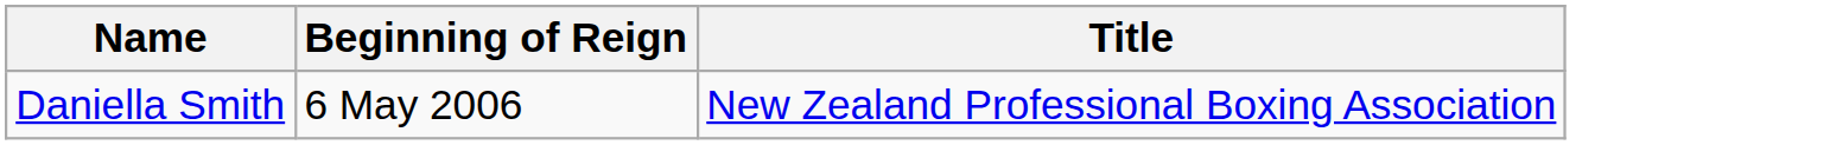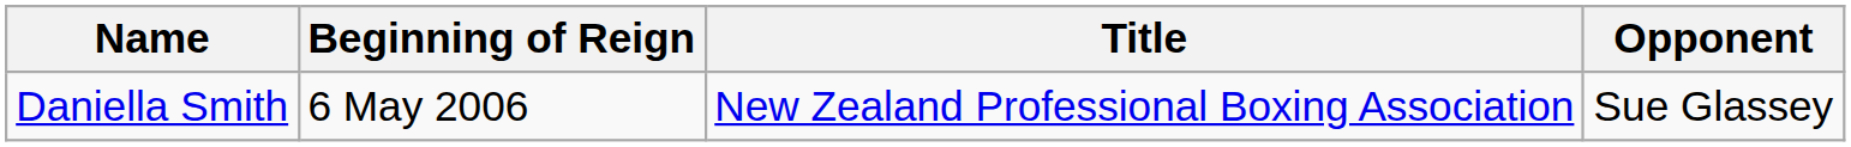+ column: Opponent | Sue Glassey
